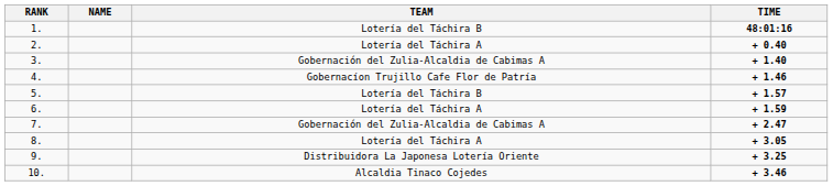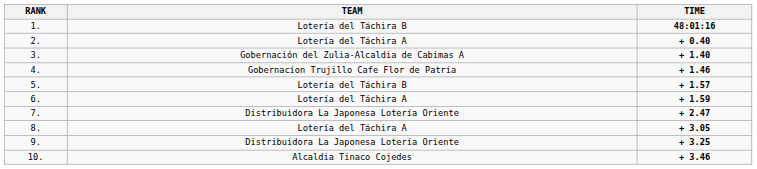- column: NAME
7. | TEAM: Gobernación del Zulia-Alcaldia de Cabimas A -> Distribuidora La Japonesa Lotería Oriente
